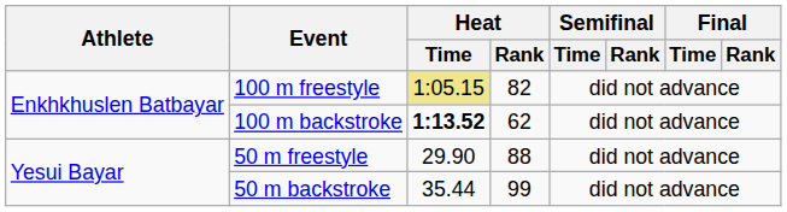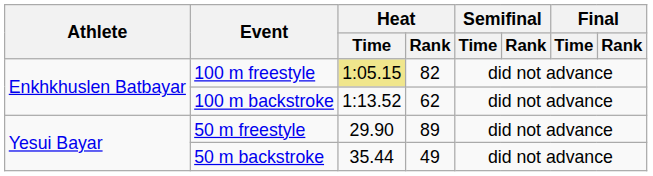100 m backstroke | Heat / Time: bold -> normal
50 m freestyle | Heat / Rank: 88 -> 89
50 m backstroke | Heat / Rank: 99 -> 49
